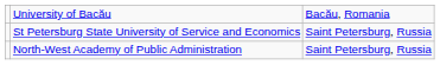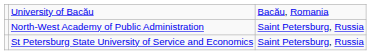rows swapped: North-West Academy of Public Administration <-> St Petersburg State University of Service and Economics
